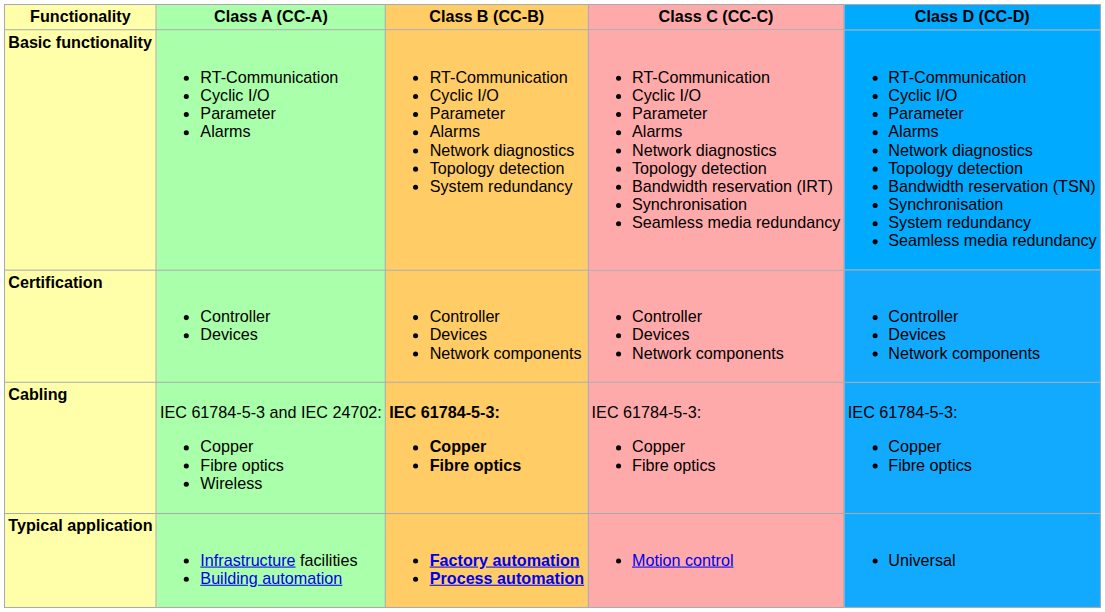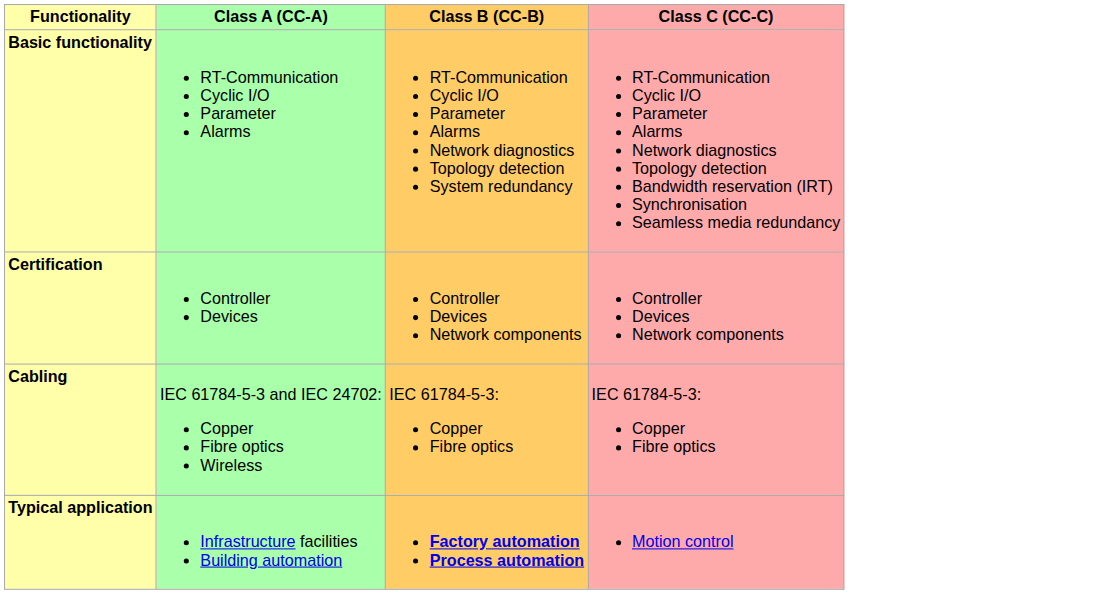- column: Class D (CC-D) | RT-Communication Cyclic I/O Parameter Alarms Network diagnostics Topology detection Bandwidth reservation (TSN) Synchronisation System redundancy Seamless media redundancy | Controller Devices Network components | IEC 61784-5-3: Copper Fibre optics | Universal
Cabling | Class B (CC-B): bold -> normal
